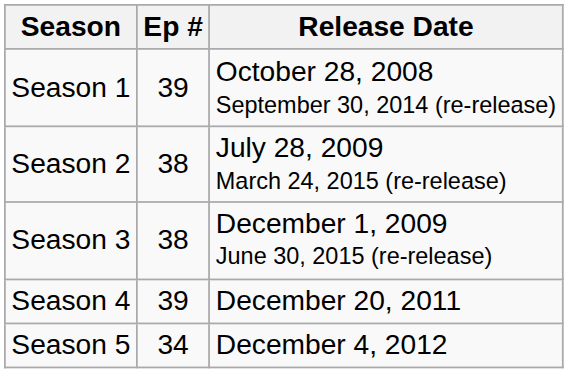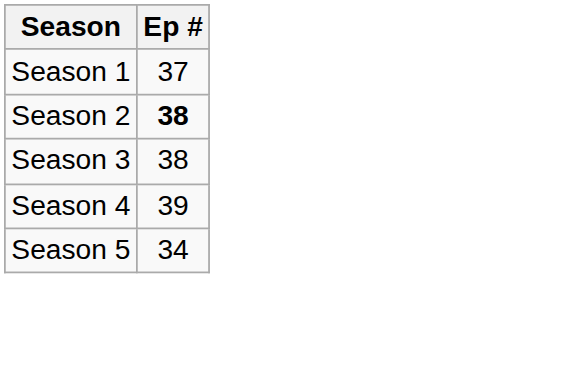- column: Release Date | October 28, 2008 September 30, 2014 (re-release) | July 28, 2009 March 24, 2015 (re-release) | December 1, 2009 June 30, 2015 (re-release) | December 20, 2011 | December 4, 2012
Season 1 | Ep #: 39 -> 37
Season 2 | Ep #: normal -> bold
